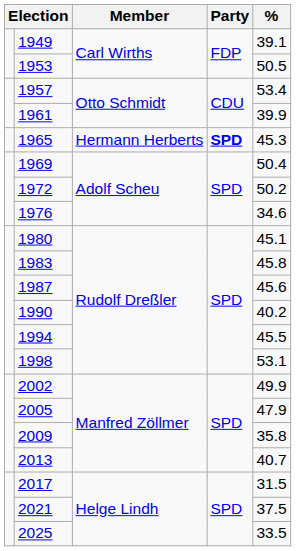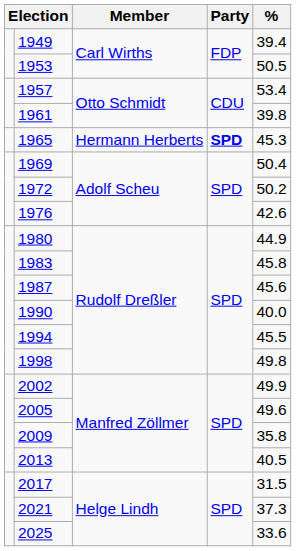1949 | %: 39.1 -> 39.4
1961 | %: 39.9 -> 39.8
1976 | %: 34.6 -> 42.6
1980 | %: 45.1 -> 44.9
1990 | %: 40.2 -> 40.0
1998 | %: 53.1 -> 49.8
2005 | %: 47.9 -> 49.6
2013 | %: 40.7 -> 40.5
2021 | %: 37.5 -> 37.3
2025 | %: 33.5 -> 33.6
